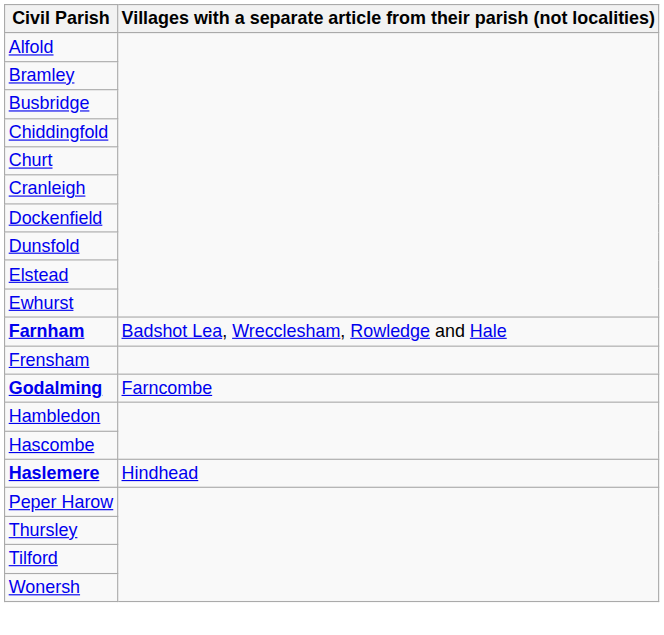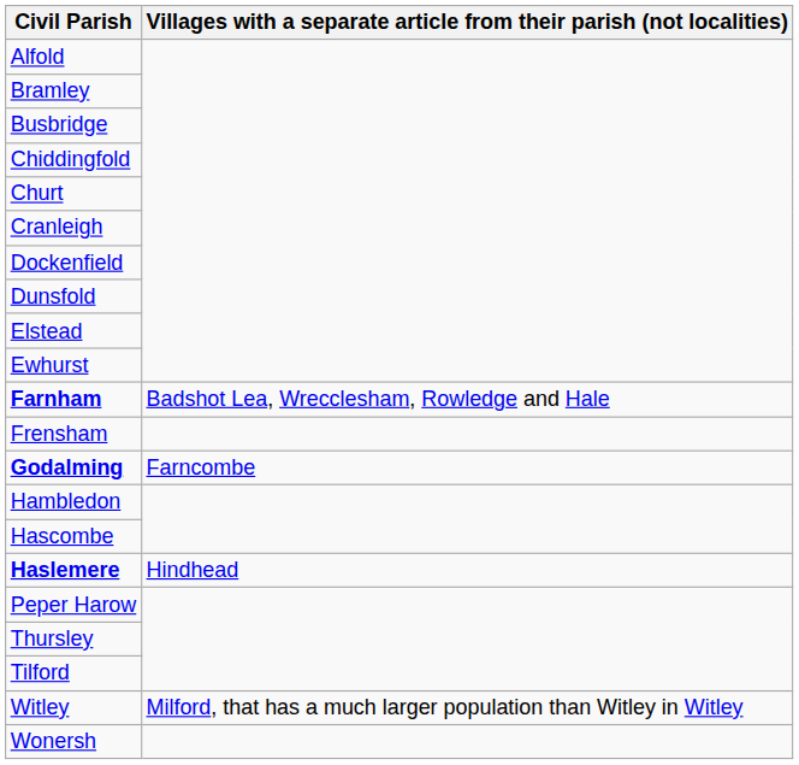+ row: Witley | Milford, that has a much larger population than Witley in Witley
